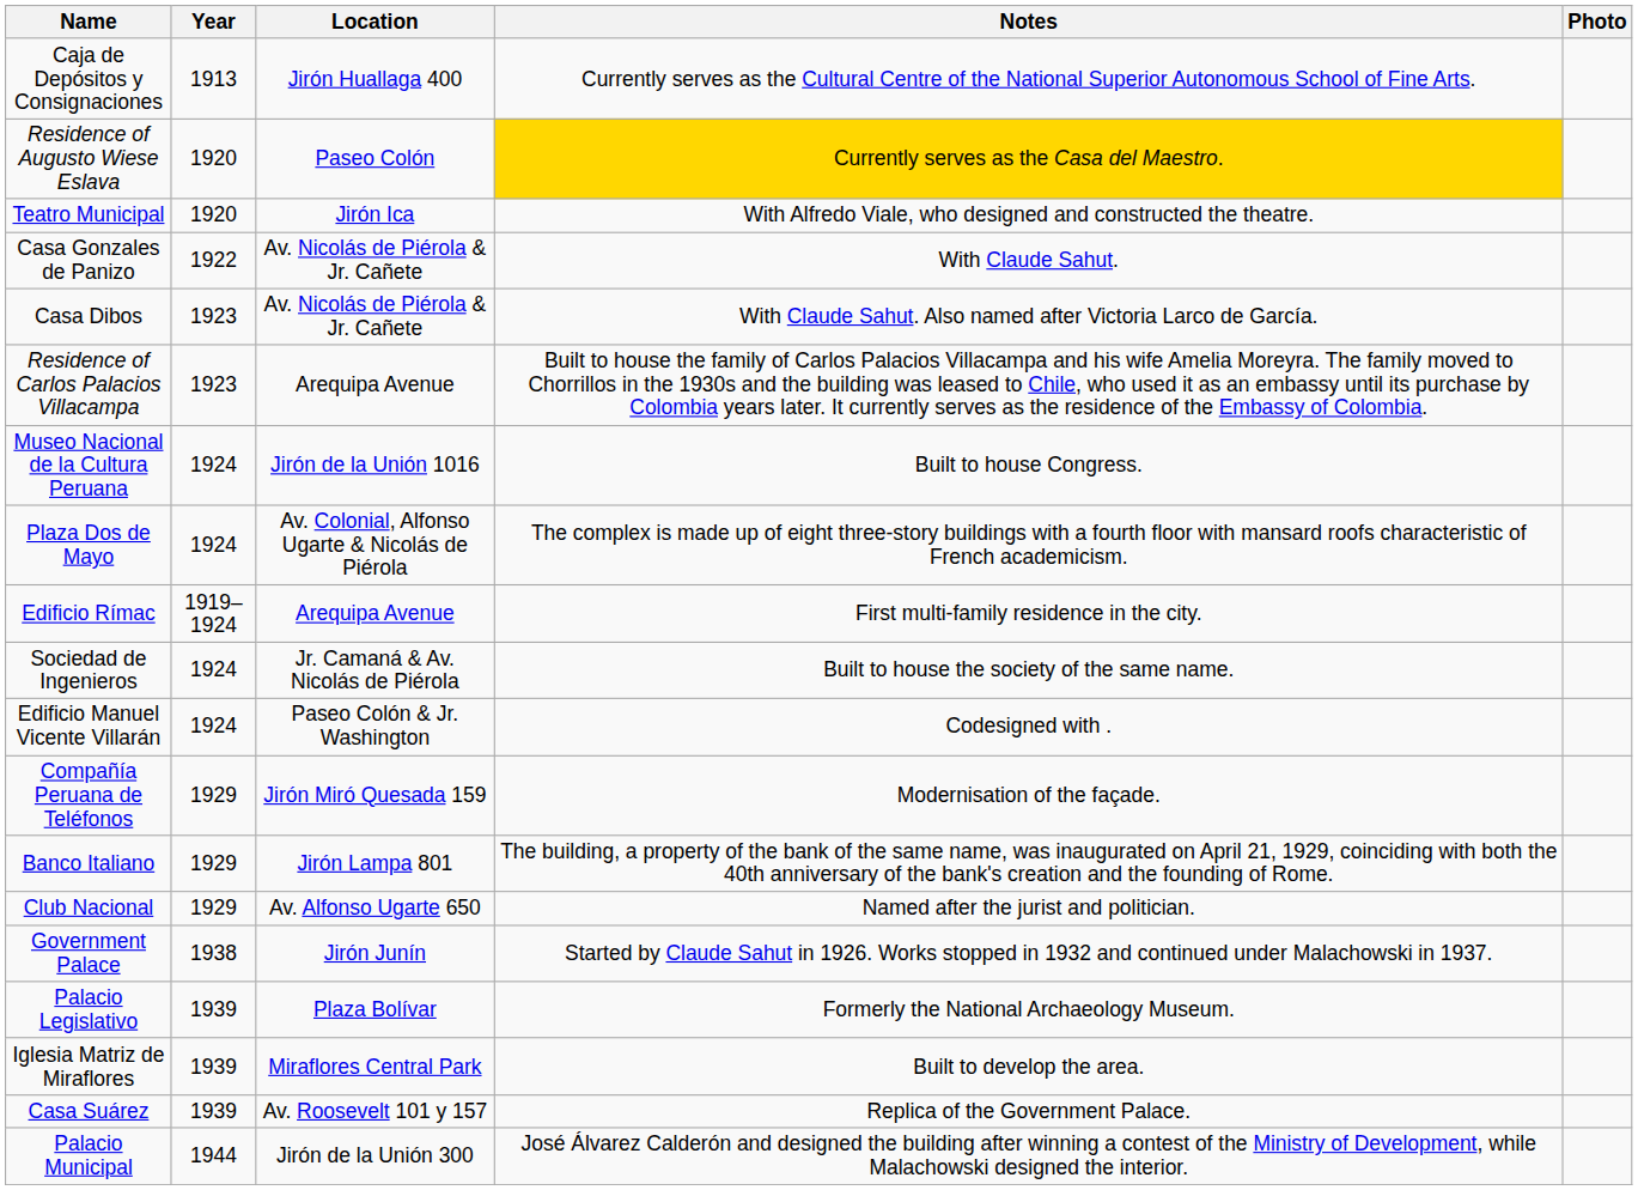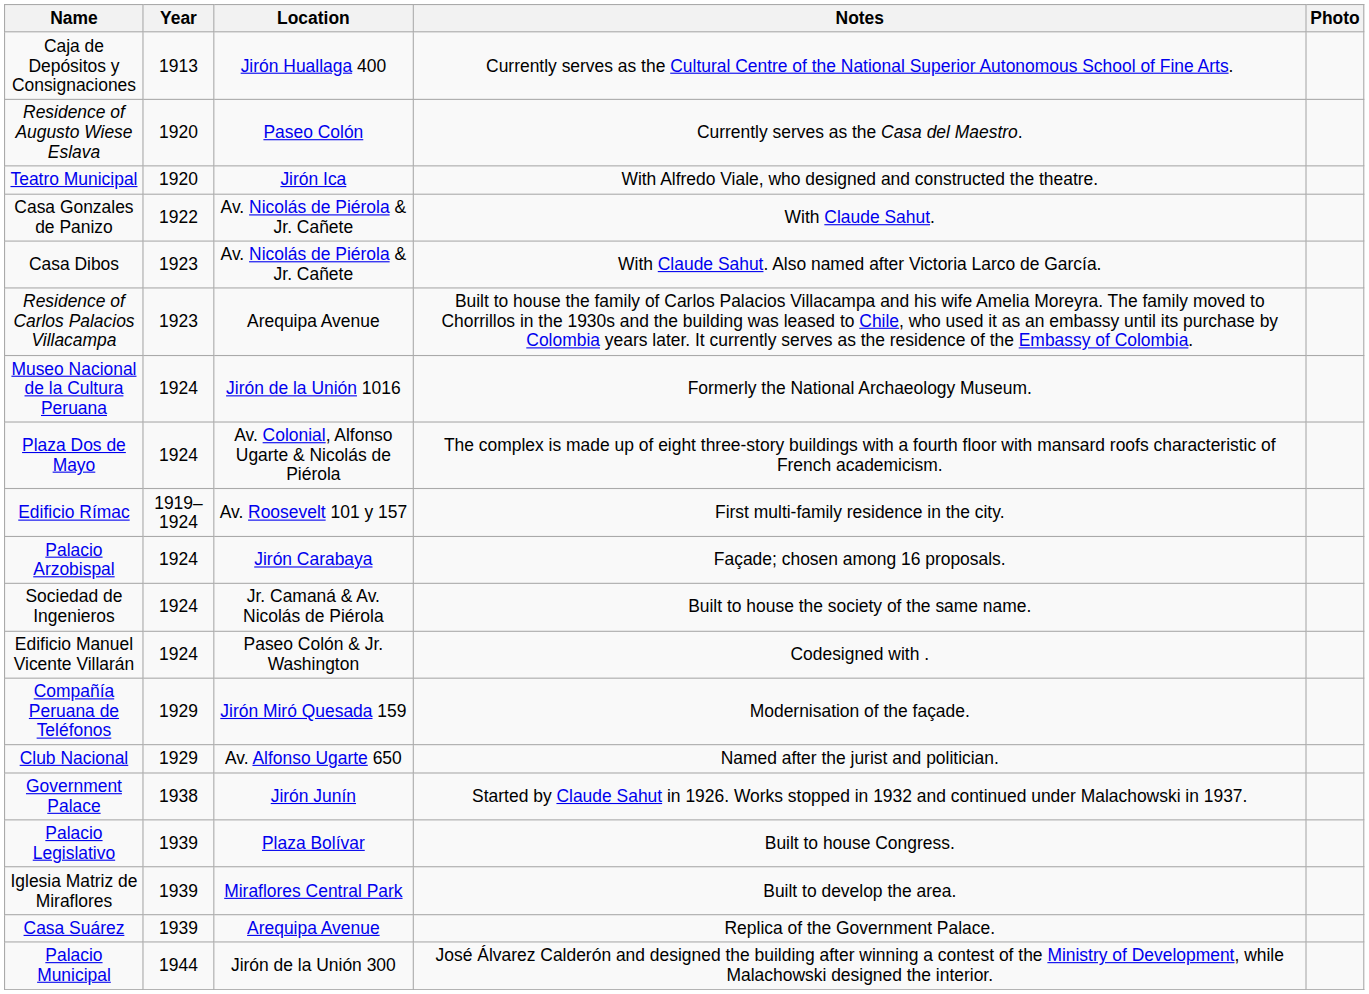Residence of Augusto Wiese Eslava | Notes: gold background -> no background
Museo Nacional de la Cultura Peruana | Notes: Built to house Congress. -> Formerly the National Archaeology Museum.
Edificio Rímac | Location: Arequipa Avenue -> Av. Roosevelt 101 y 157
+ row: Palacio Arzobispal | 1924 | Jirón Carabaya | Façade; chosen among 16 proposals.
- row: Banco Italiano | 1929 | Jirón Lampa 801 | The building, a property of the bank of the same name, was inaugurated on April 21, 1929, coinciding with both the 40th anniversary of the bank's creation and the founding of Rome.
Palacio Legislativo | Notes: Formerly the National Archaeology Museum. -> Built to house Congress.
Casa Suárez | Location: Av. Roosevelt 101 y 157 -> Arequipa Avenue
